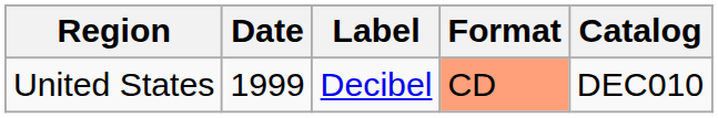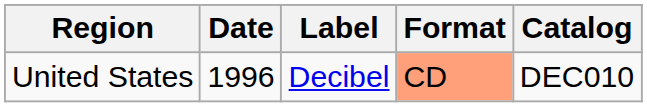United States | Date: 1999 -> 1996
